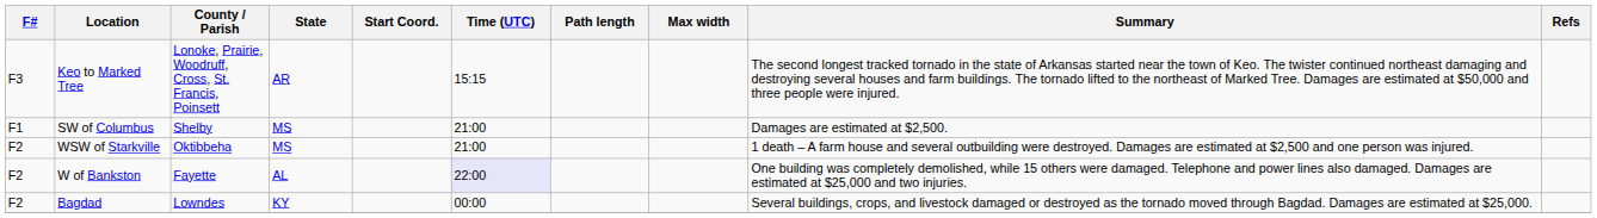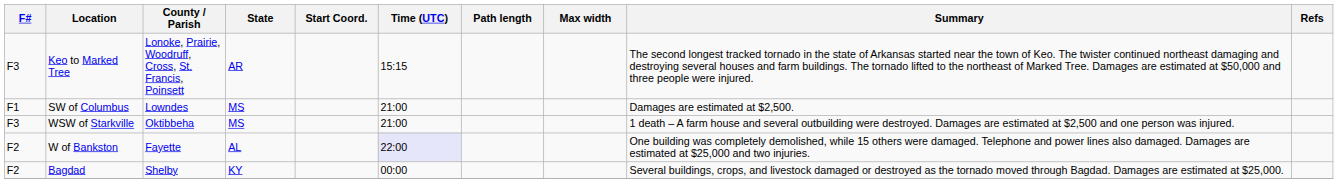SW of Columbus | County / Parish: Shelby -> Lowndes
WSW of Starkville | F#: F2 -> F3
Bagdad | County / Parish: Lowndes -> Shelby
